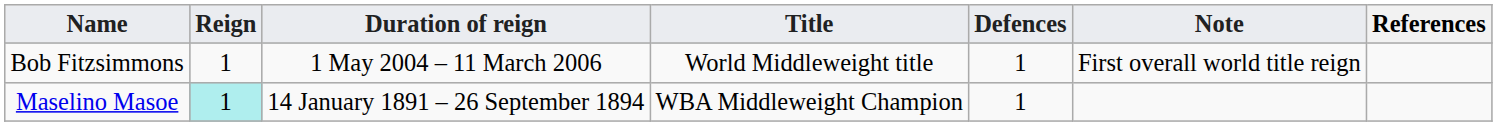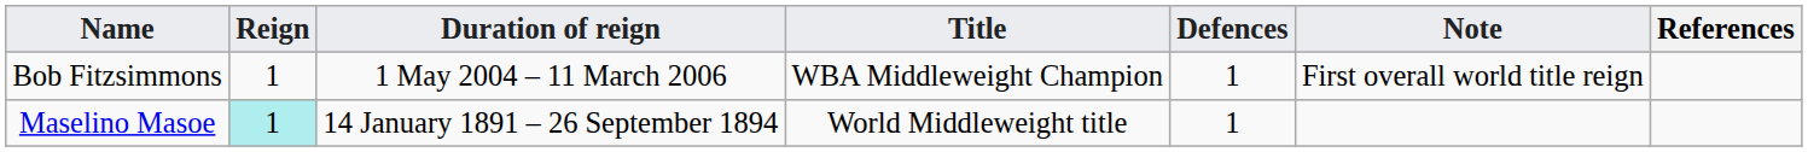Bob Fitzsimmons | Title: World Middleweight title -> WBA Middleweight Champion
Maselino Masoe | Title: WBA Middleweight Champion -> World Middleweight title
